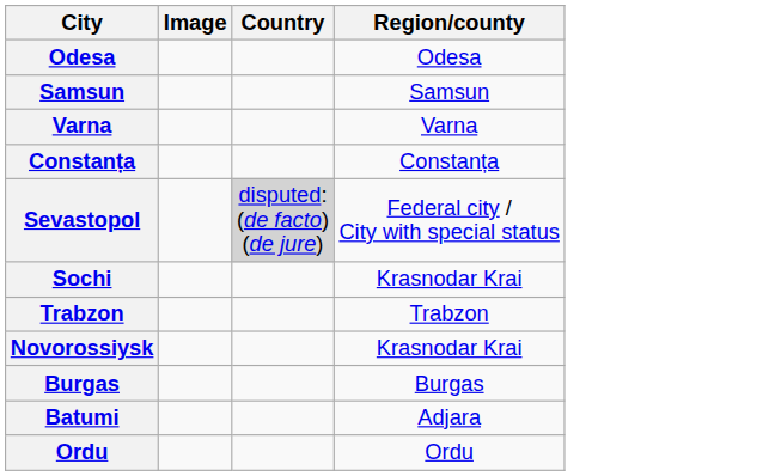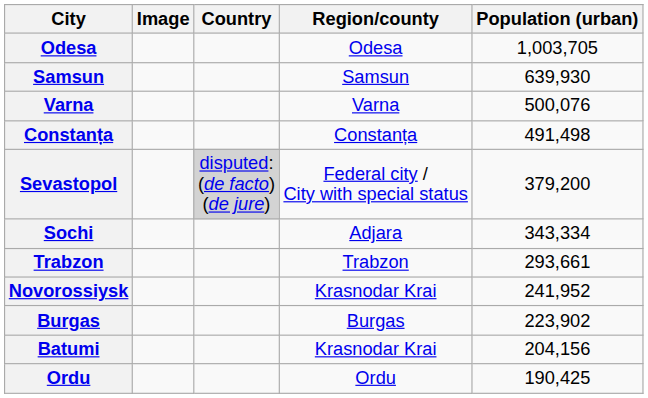+ column: Population (urban) | 1,003,705 | 639,930 | 500,076 | 491,498 | 379,200 | 343,334 | 293,661 | 241,952 | 223,902 | 204,156 | 190,425
Sochi | Region/county: Krasnodar Krai -> Adjara
Batumi | Region/county: Adjara -> Krasnodar Krai
